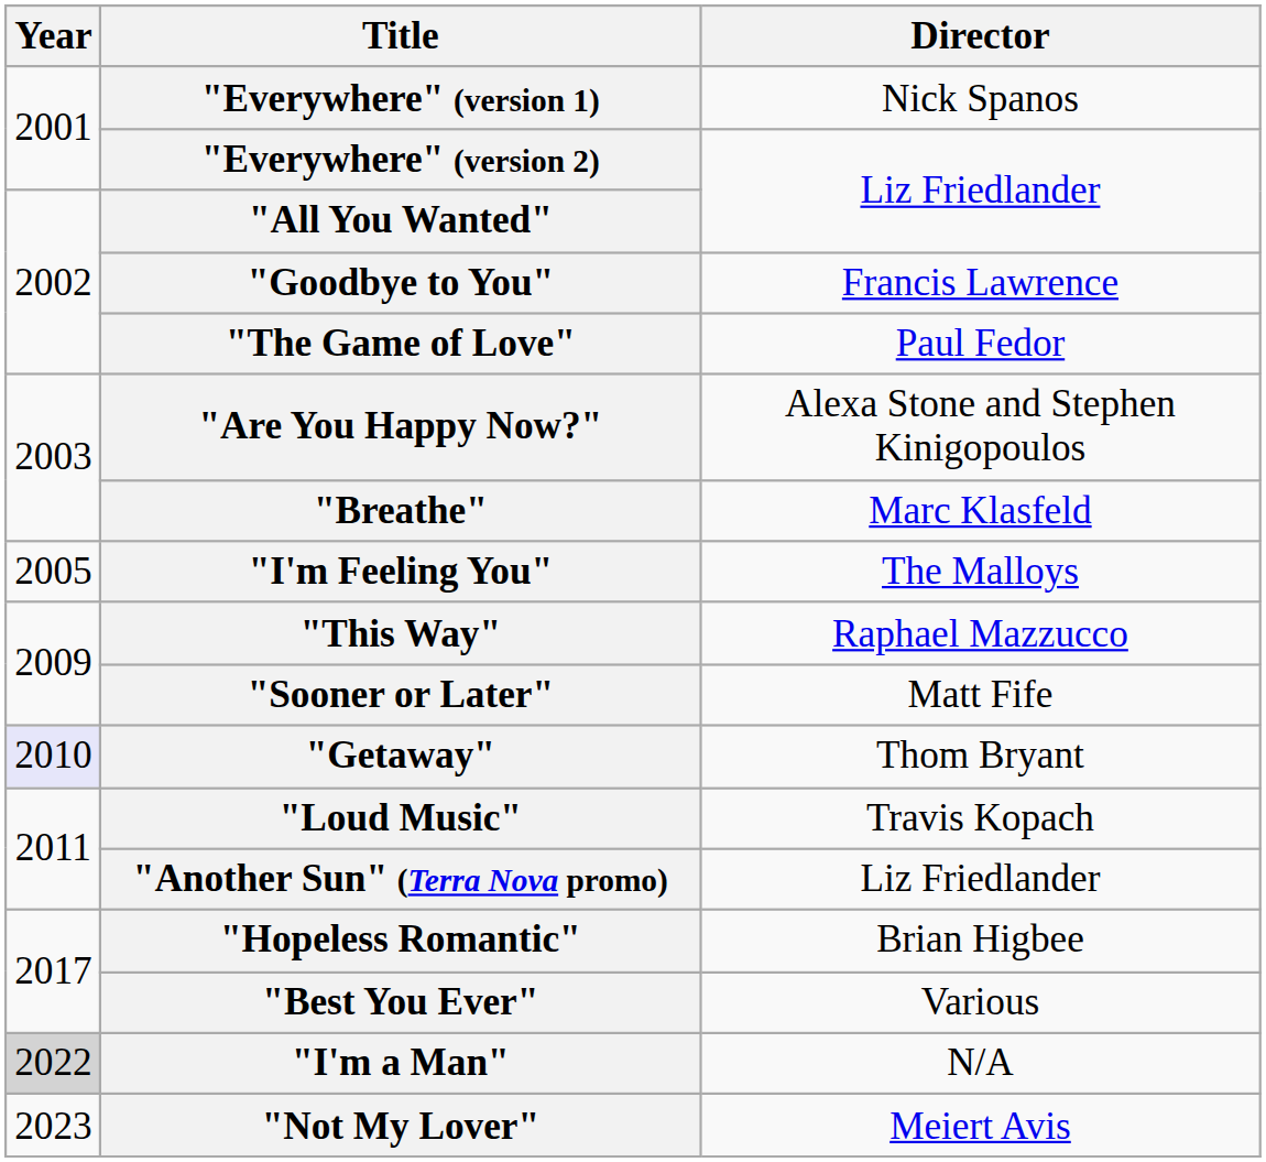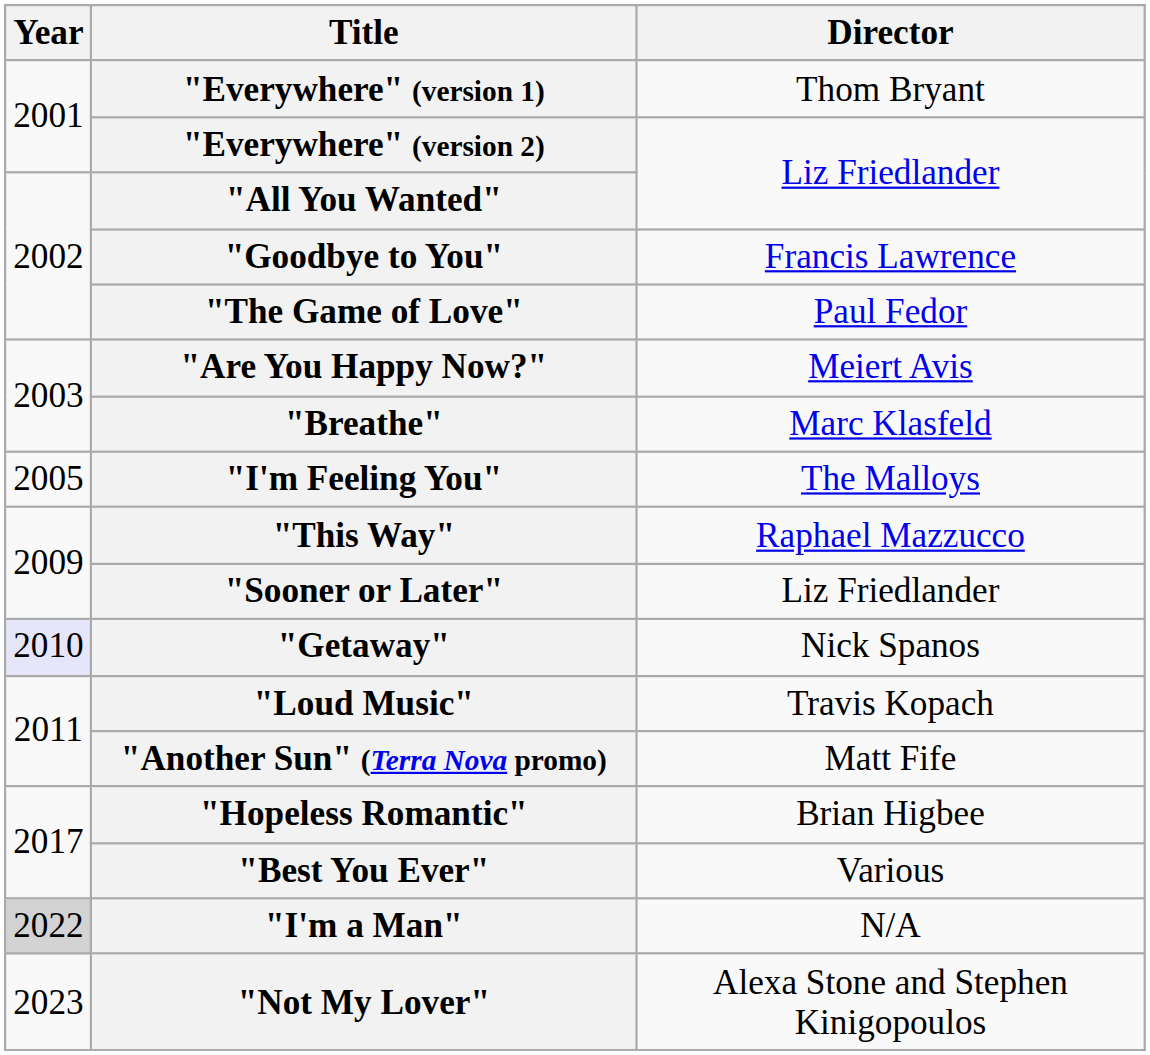"Everywhere" (version 1) | Director: Nick Spanos -> Thom Bryant
"Are You Happy Now?" | Director: Alexa Stone and Stephen Kinigopoulos -> Meiert Avis
"Sooner or Later" | Director: Matt Fife -> Liz Friedlander
"Getaway" | Director: Thom Bryant -> Nick Spanos
"Another Sun" (Terra Nova promo) | Director: Liz Friedlander -> Matt Fife
"Not My Lover" | Director: Meiert Avis -> Alexa Stone and Stephen Kinigopoulos
